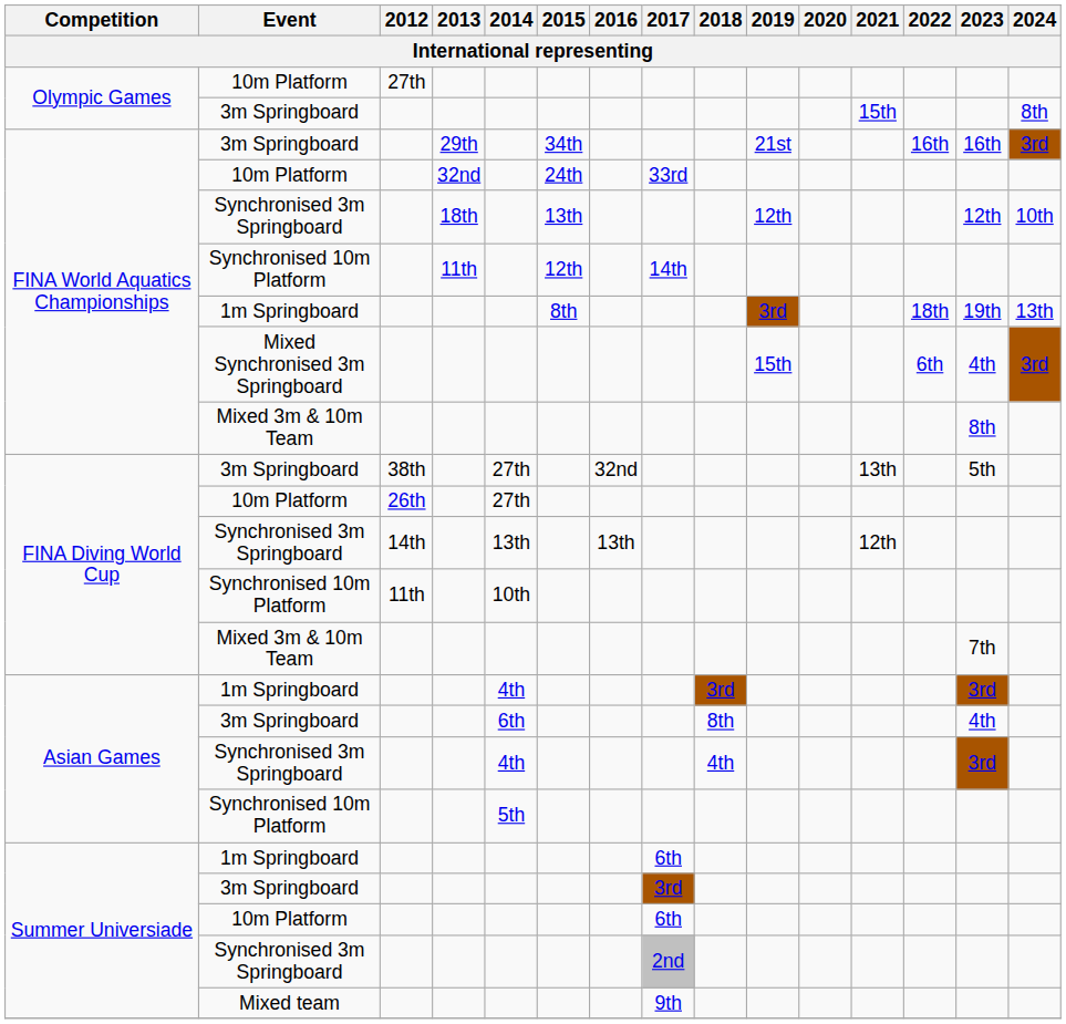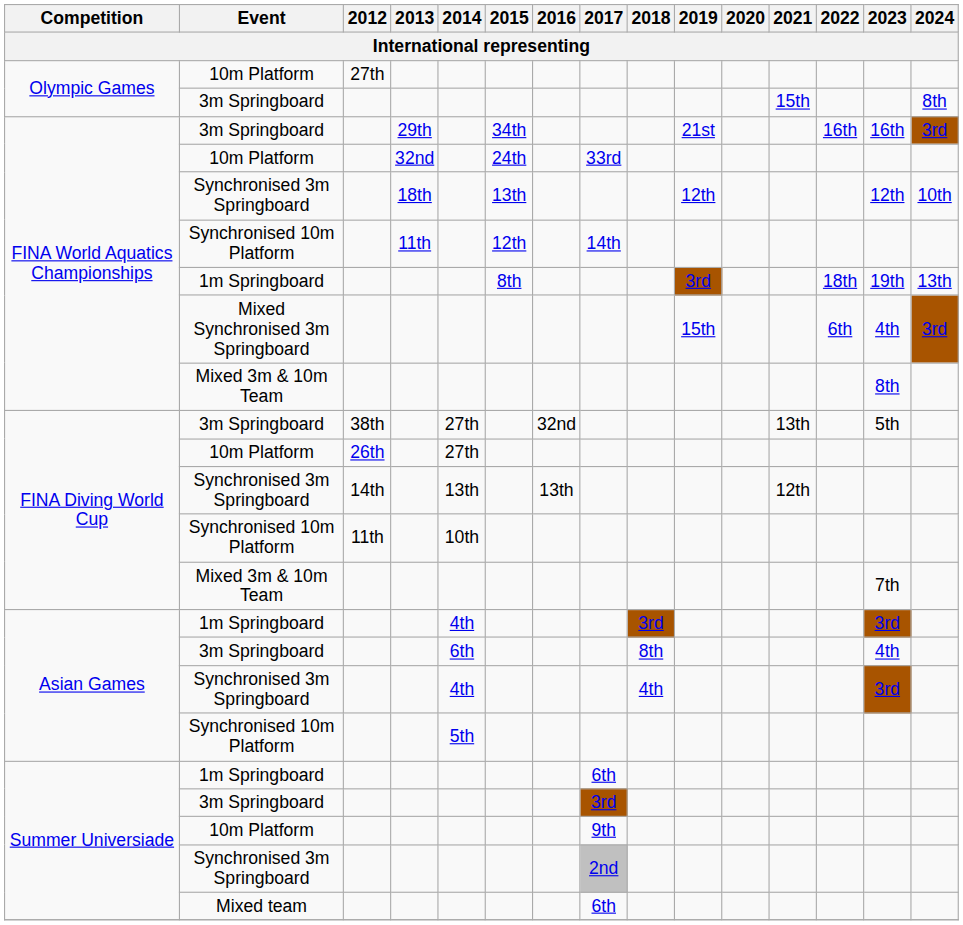Summer Universiade / 10m Platform | 2017: 6th -> 9th
Mixed team | 2017: 9th -> 6th
